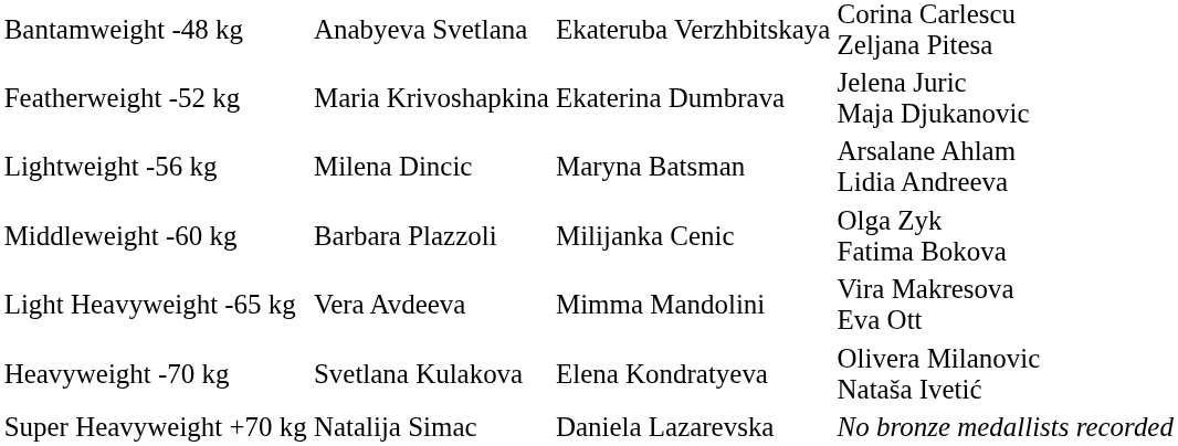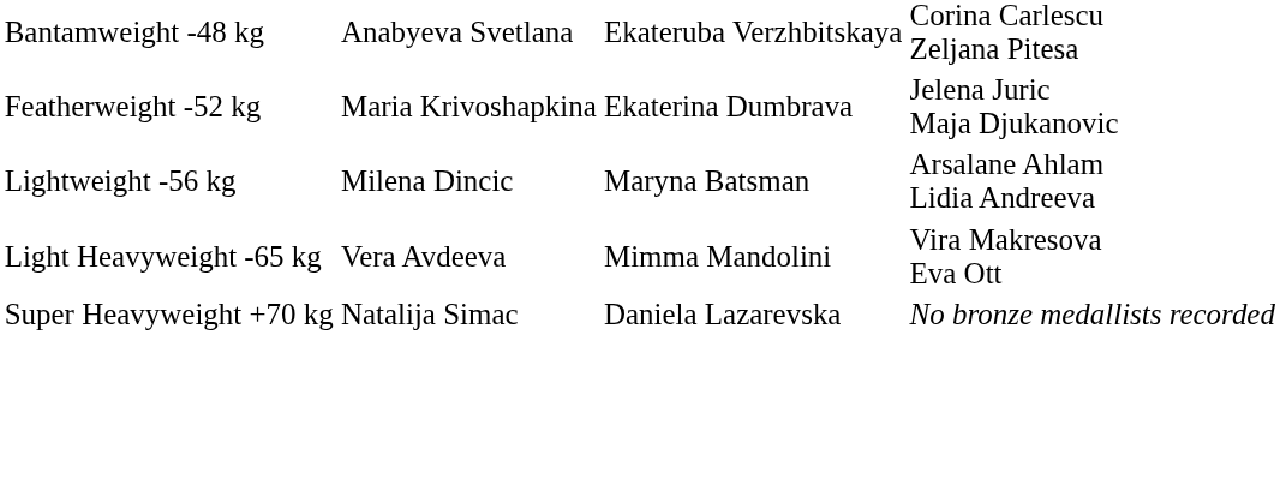- row: Middleweight -60 kg | Barbara Plazzoli | Milijanka Cenic | Olga Zyk Fatima Bokova
- row: Heavyweight -70 kg | Svetlana Kulakova | Elena Kondratyeva | Olivera Milanovic Nataša Ivetić
